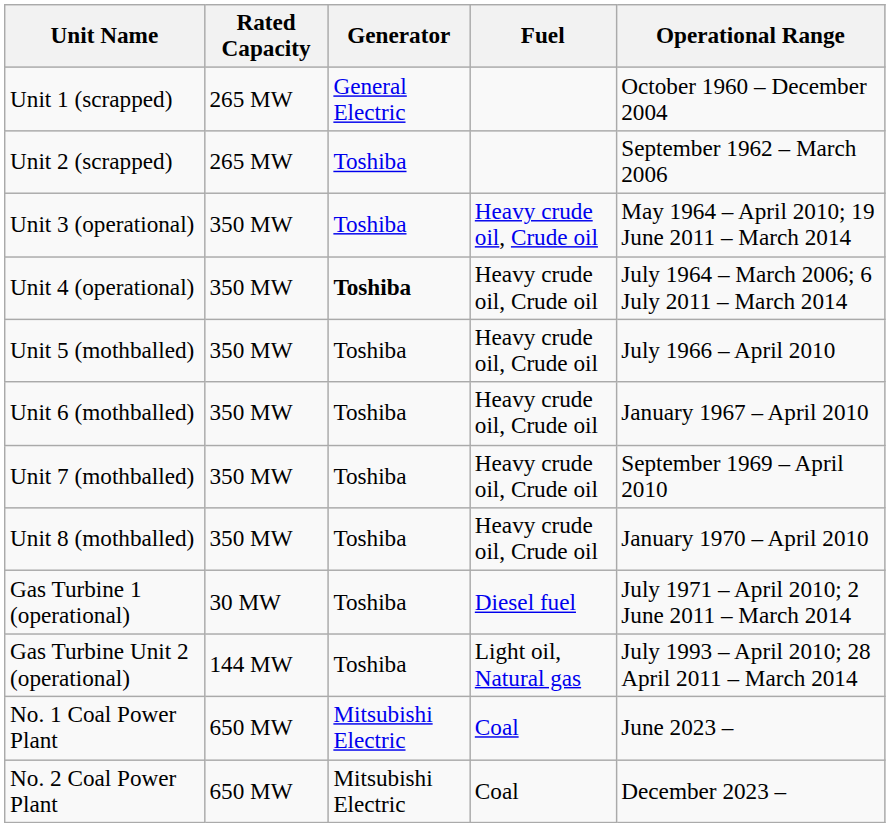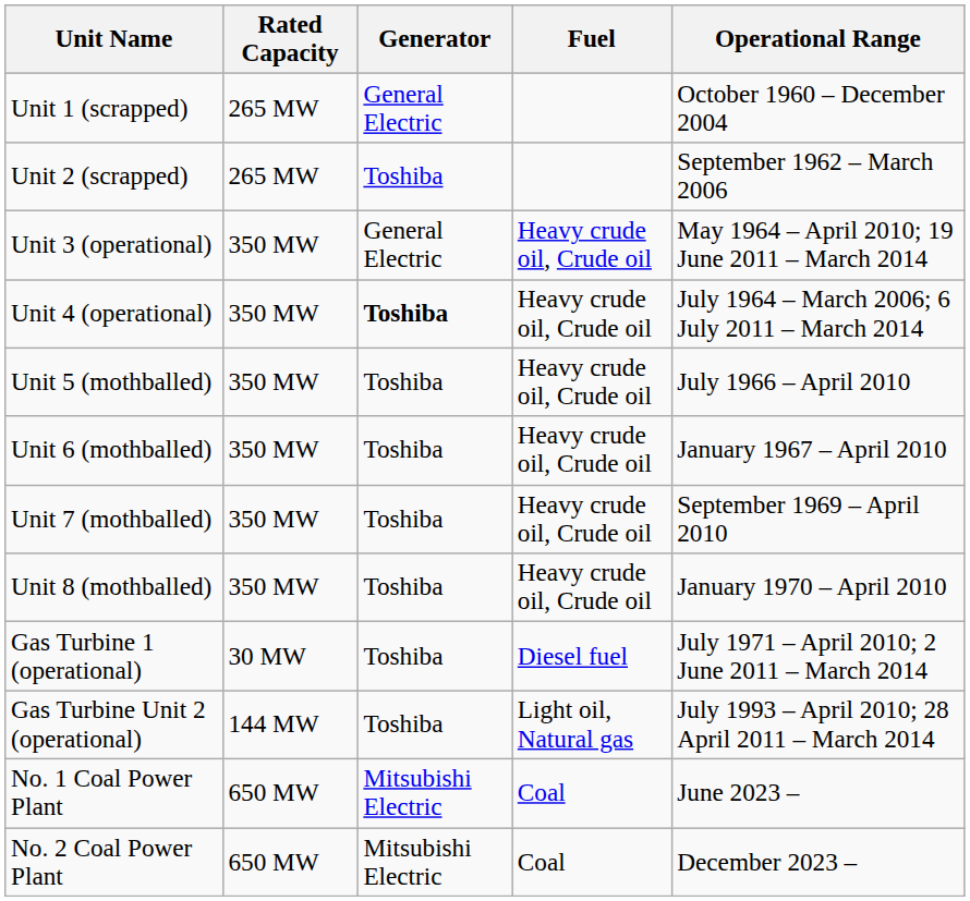Unit 3 (operational) | Generator: Toshiba -> General Electric
